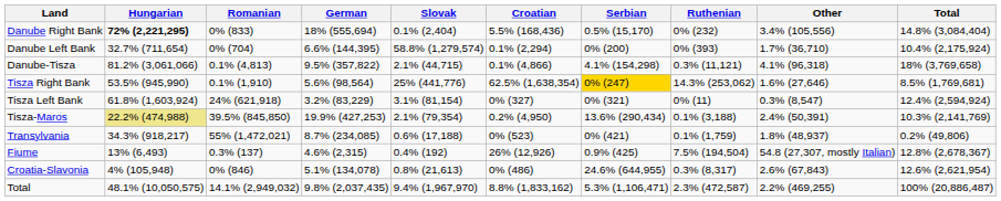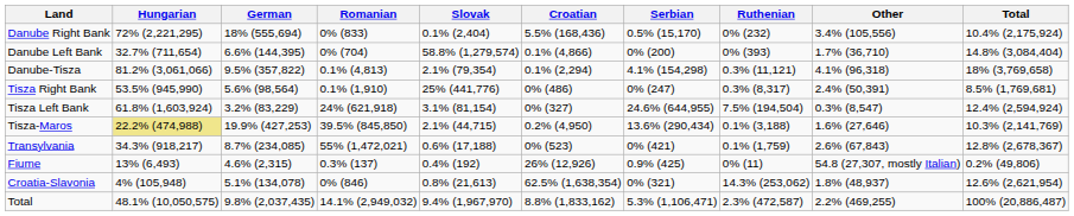columns swapped: Romanian <-> German
Danube Right Bank | Hungarian: bold -> normal
Danube Right Bank | Total: 14.8% (3,084,404) -> 10.4% (2,175,924)
Danube Left Bank | Croatian: 0.1% (2,294) -> 0.1% (4,866)
Danube Left Bank | Total: 10.4% (2,175,924) -> 14.8% (3,084,404)
Danube-Tisza | Slovak: 2.1% (44,715) -> 2.1% (79,354)
Danube-Tisza | Croatian: 0.1% (4,866) -> 0.1% (2,294)
Tisza Right Bank | Croatian: 62.5% (1,638,354) -> 0% (486)
Tisza Right Bank | Serbian: gold background -> no background
Tisza Right Bank | Ruthenian: 14.3% (253,062) -> 0.3% (8,317)
Tisza Right Bank | Other: 1.6% (27,646) -> 2.4% (50,391)
Tisza Left Bank | Serbian: 0% (321) -> 24.6% (644,955)
Tisza Left Bank | Ruthenian: 0% (11) -> 7.5% (194,504)
Tisza-Maros | Slovak: 2.1% (79,354) -> 2.1% (44,715)
Tisza-Maros | Other: 2.4% (50,391) -> 1.6% (27,646)
Transylvania | Other: 1.8% (48,937) -> 2.6% (67,843)
Transylvania | Total: 0.2% (49,806) -> 12.8% (2,678,367)
Fiume | Ruthenian: 7.5% (194,504) -> 0% (11)
Fiume | Total: 12.8% (2,678,367) -> 0.2% (49,806)
Croatia-Slavonia | Croatian: 0% (486) -> 62.5% (1,638,354)
Croatia-Slavonia | Serbian: 24.6% (644,955) -> 0% (321)
Croatia-Slavonia | Ruthenian: 0.3% (8,317) -> 14.3% (253,062)
Croatia-Slavonia | Other: 2.6% (67,843) -> 1.8% (48,937)
